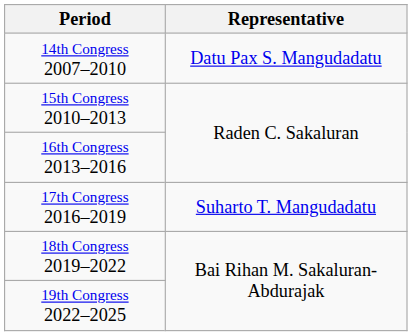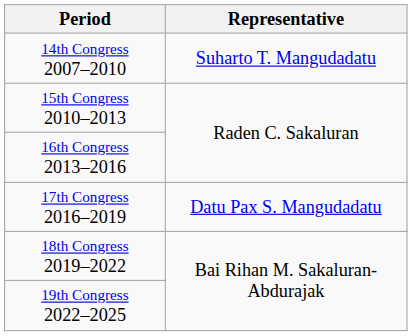14th Congress 2007–2010 | Representative: Datu Pax S. Mangudadatu -> Suharto T. Mangudadatu
17th Congress 2016–2019 | Representative: Suharto T. Mangudadatu -> Datu Pax S. Mangudadatu
